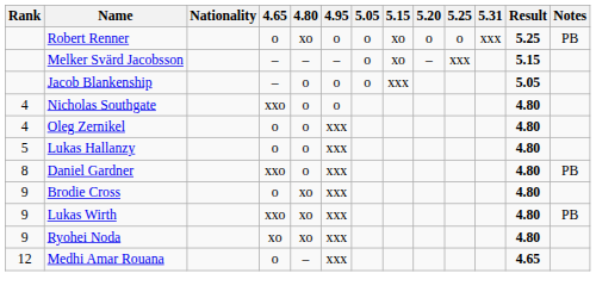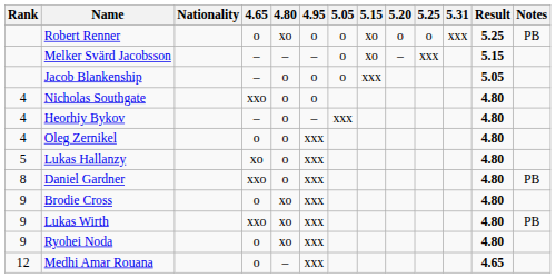+ row: 4 | Heorhiy Bykov | – | o | – | xxx | 4.80
Lukas Hallanzy | 4.65: o -> xo
Ryohei Noda | 4.65: xo -> o
